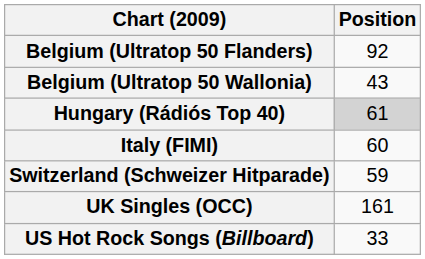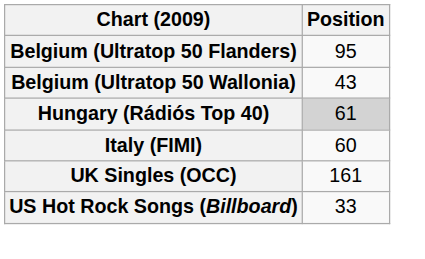Belgium (Ultratop 50 Flanders) | Position: 92 -> 95
- row: Switzerland (Schweizer Hitparade) | 59
